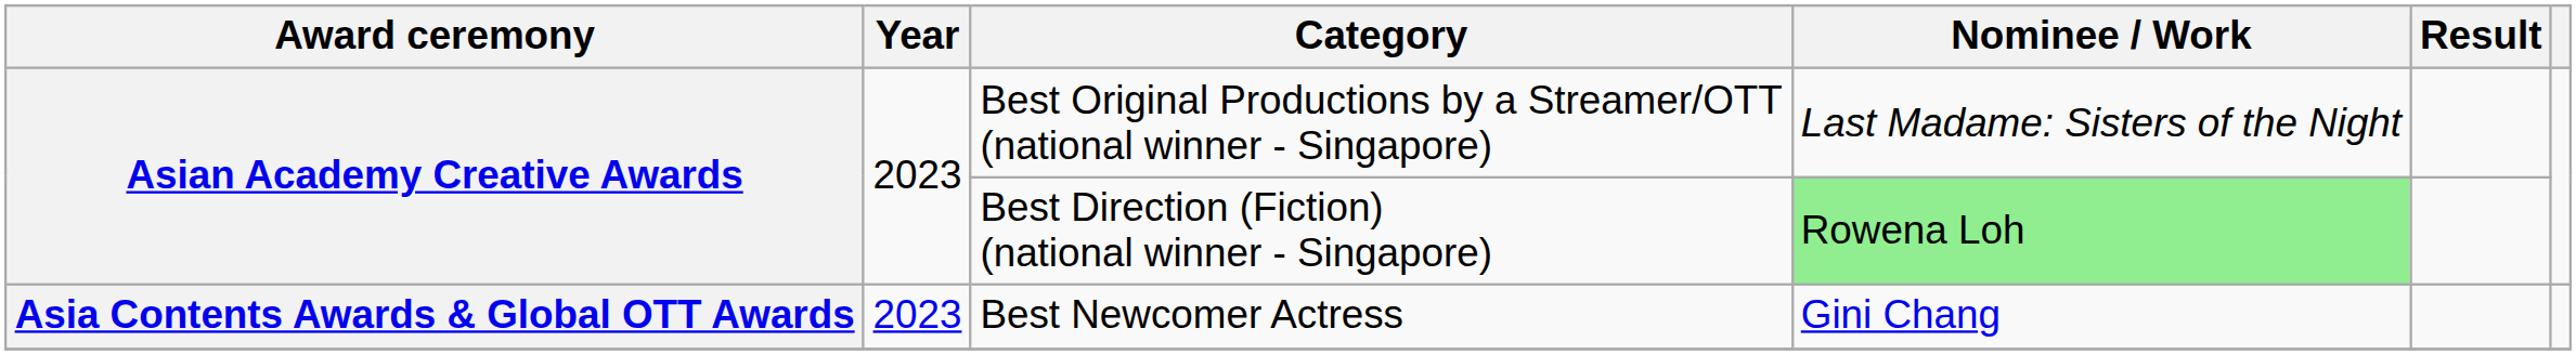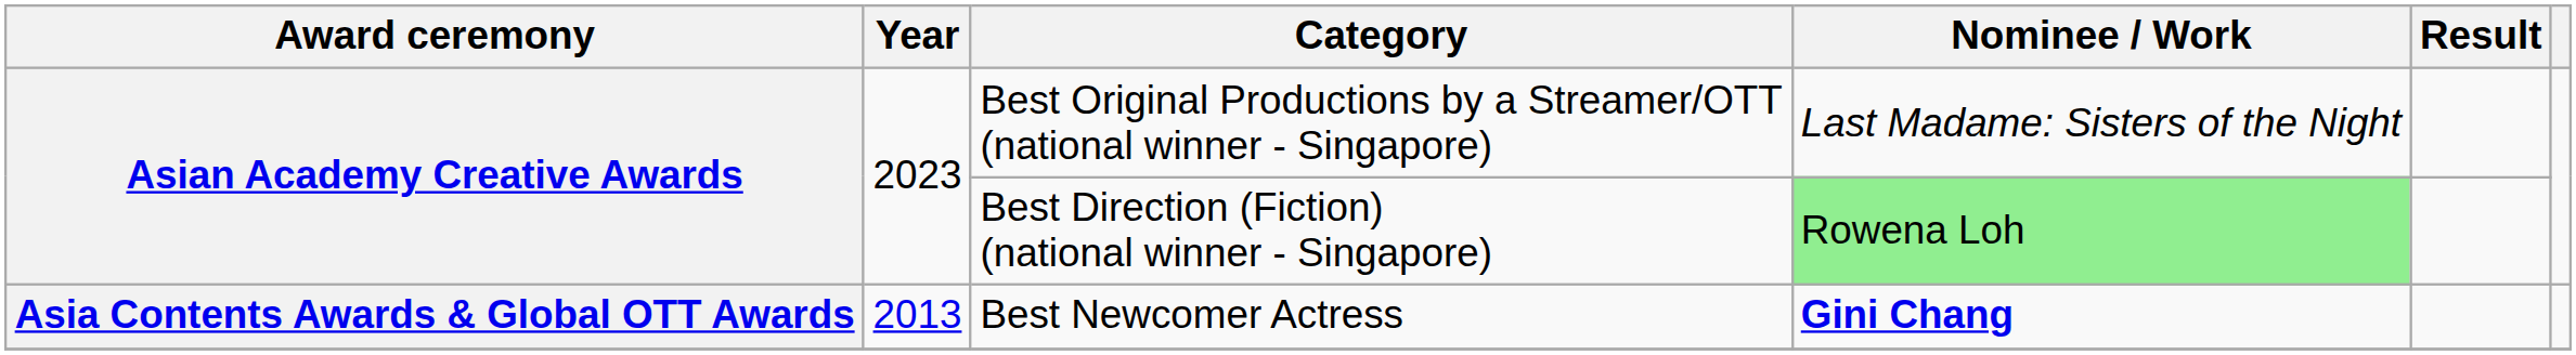Best Newcomer Actress | Year: 2023 -> 2013
Best Newcomer Actress | Nominee / Work: normal -> bold
